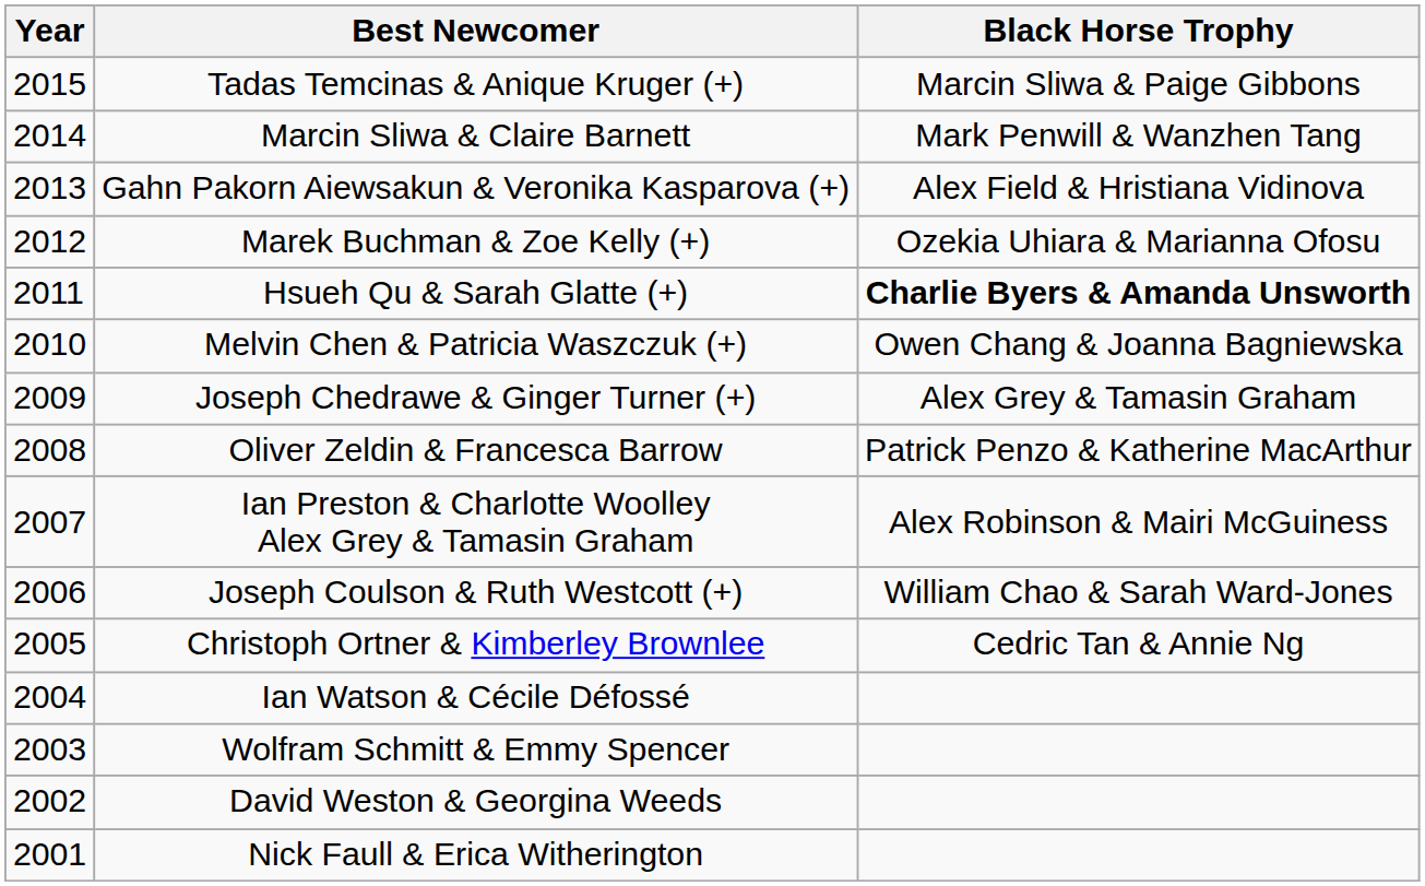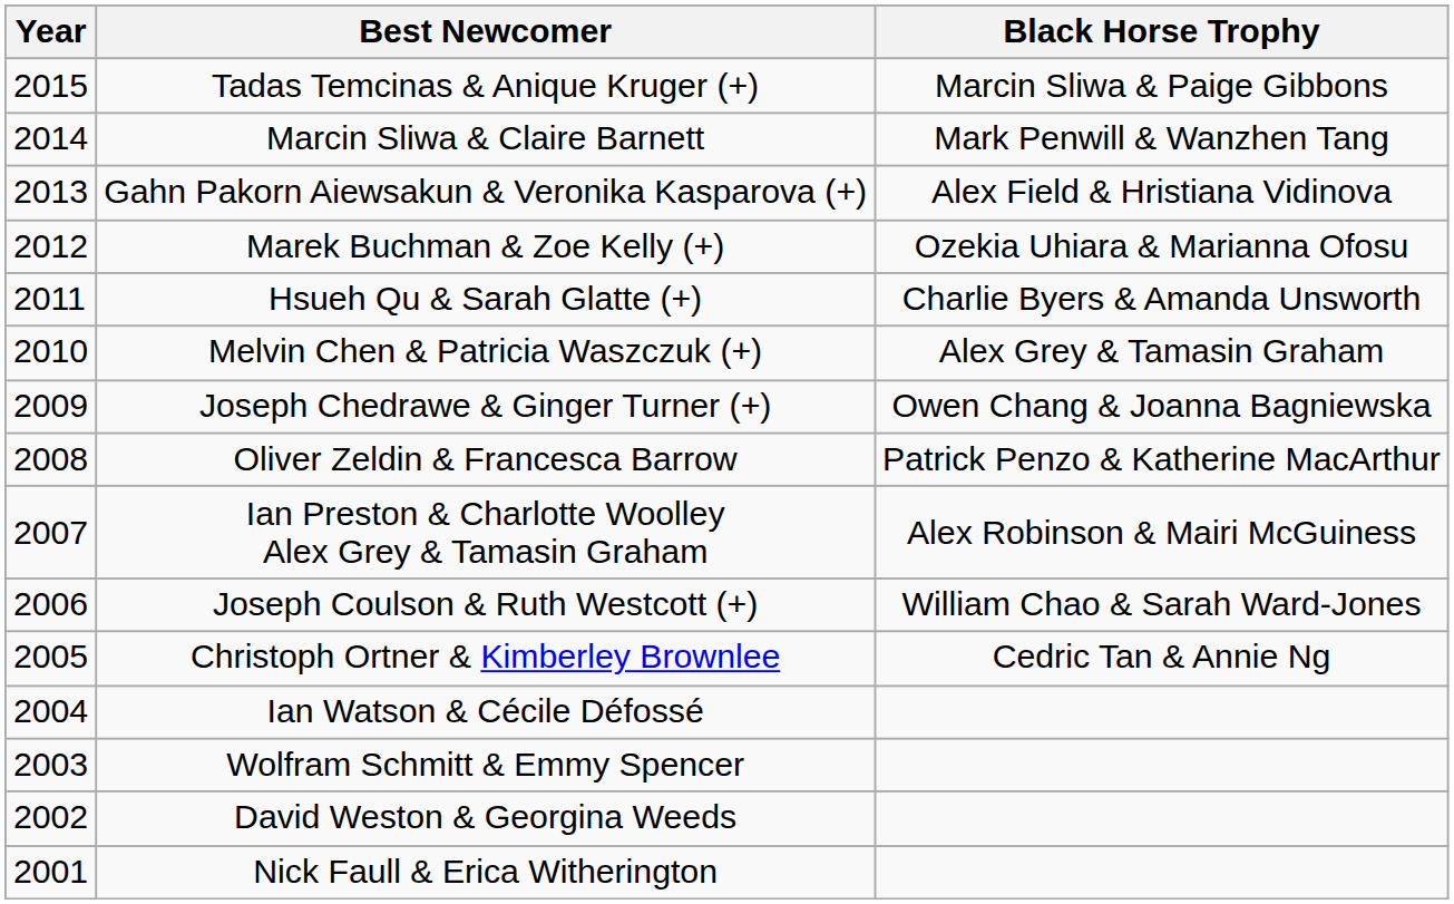Hsueh Qu & Sarah Glatte (+) | Black Horse Trophy: bold -> normal
Melvin Chen & Patricia Waszczuk (+) | Black Horse Trophy: Owen Chang & Joanna Bagniewska -> Alex Grey & Tamasin Graham
Joseph Chedrawe & Ginger Turner (+) | Black Horse Trophy: Alex Grey & Tamasin Graham -> Owen Chang & Joanna Bagniewska
